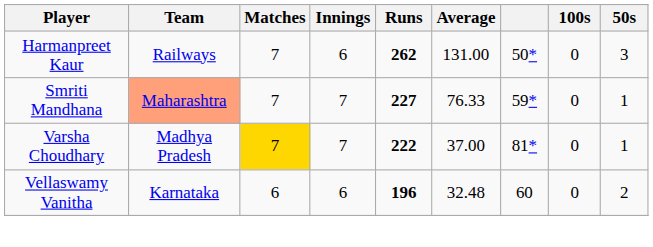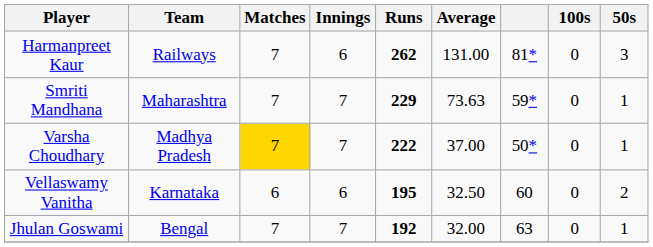Harmanpreet Kaur | column 7: 50* -> 81*
Smriti Mandhana | Team: lightsalmon background -> no background
Smriti Mandhana | Runs: 227 -> 229
Smriti Mandhana | Average: 76.33 -> 73.63
Varsha Choudhary | column 7: 81* -> 50*
Vellaswamy Vanitha | Runs: 196 -> 195
Vellaswamy Vanitha | Average: 32.48 -> 32.50
+ row: Jhulan Goswami | Bengal | 7 | 7 | 192 | 32.00 | 63 | 0 | 1
